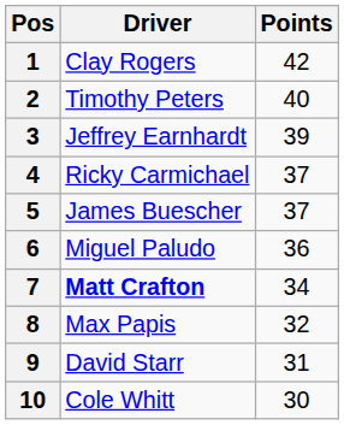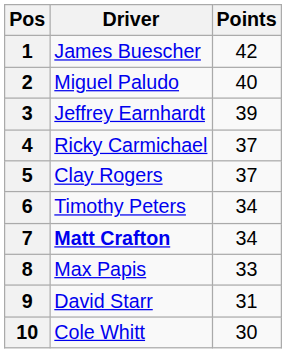1 | Driver: Clay Rogers -> James Buescher
2 | Driver: Timothy Peters -> Miguel Paludo
5 | Driver: James Buescher -> Clay Rogers
6 | Driver: Miguel Paludo -> Timothy Peters
6 | Points: 36 -> 34
8 | Points: 32 -> 33
